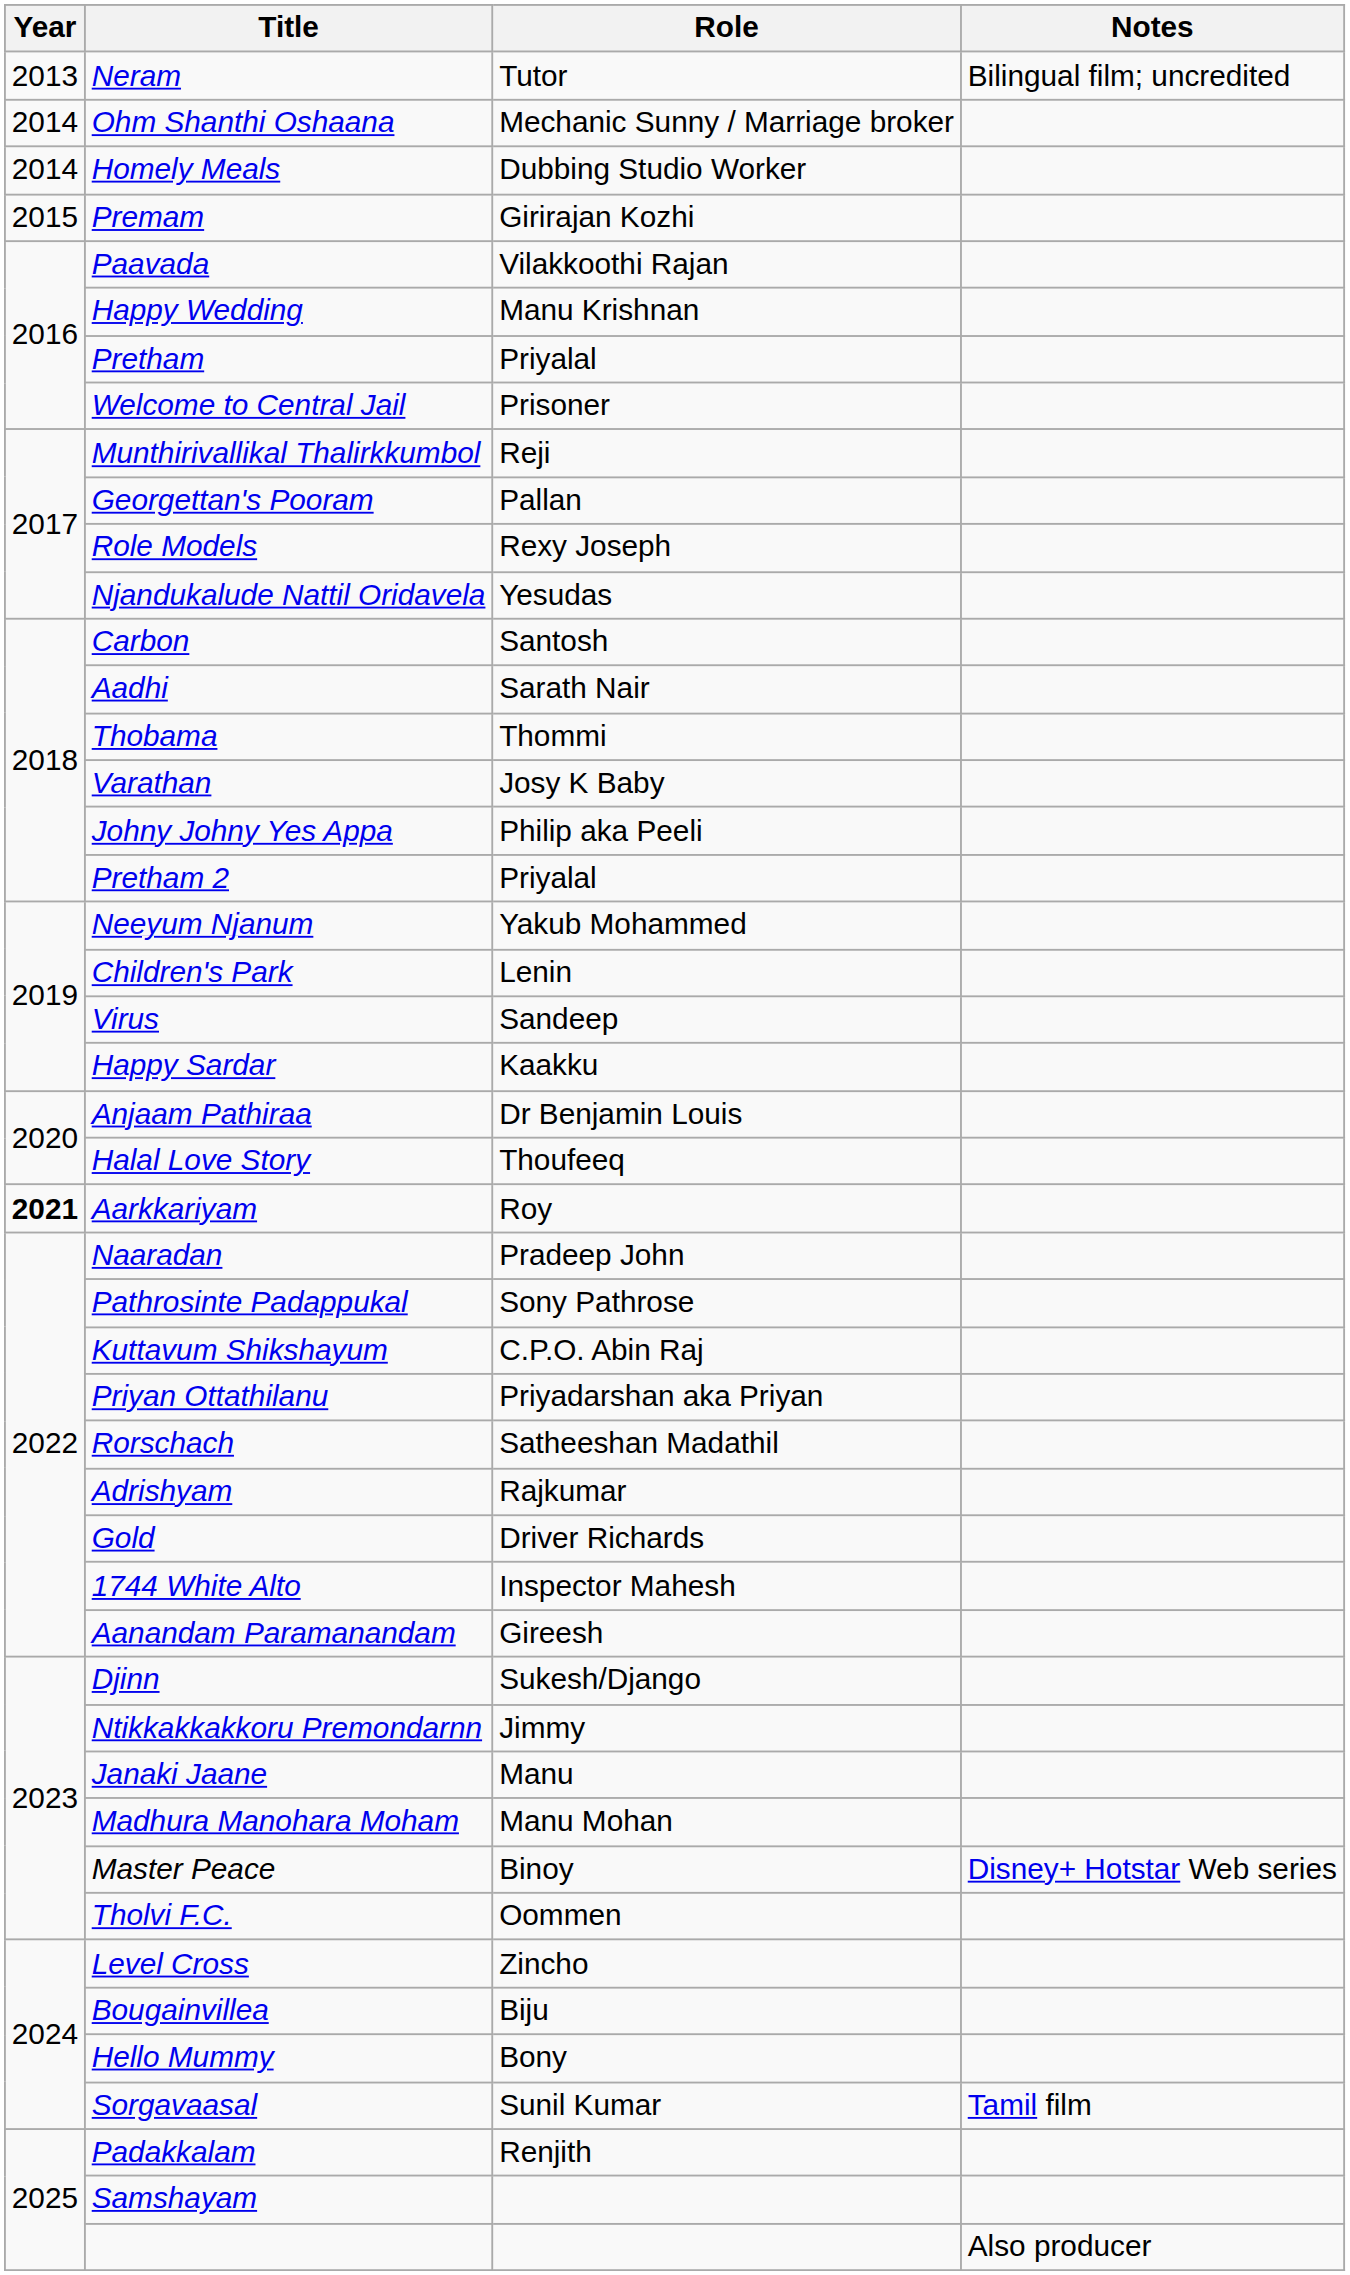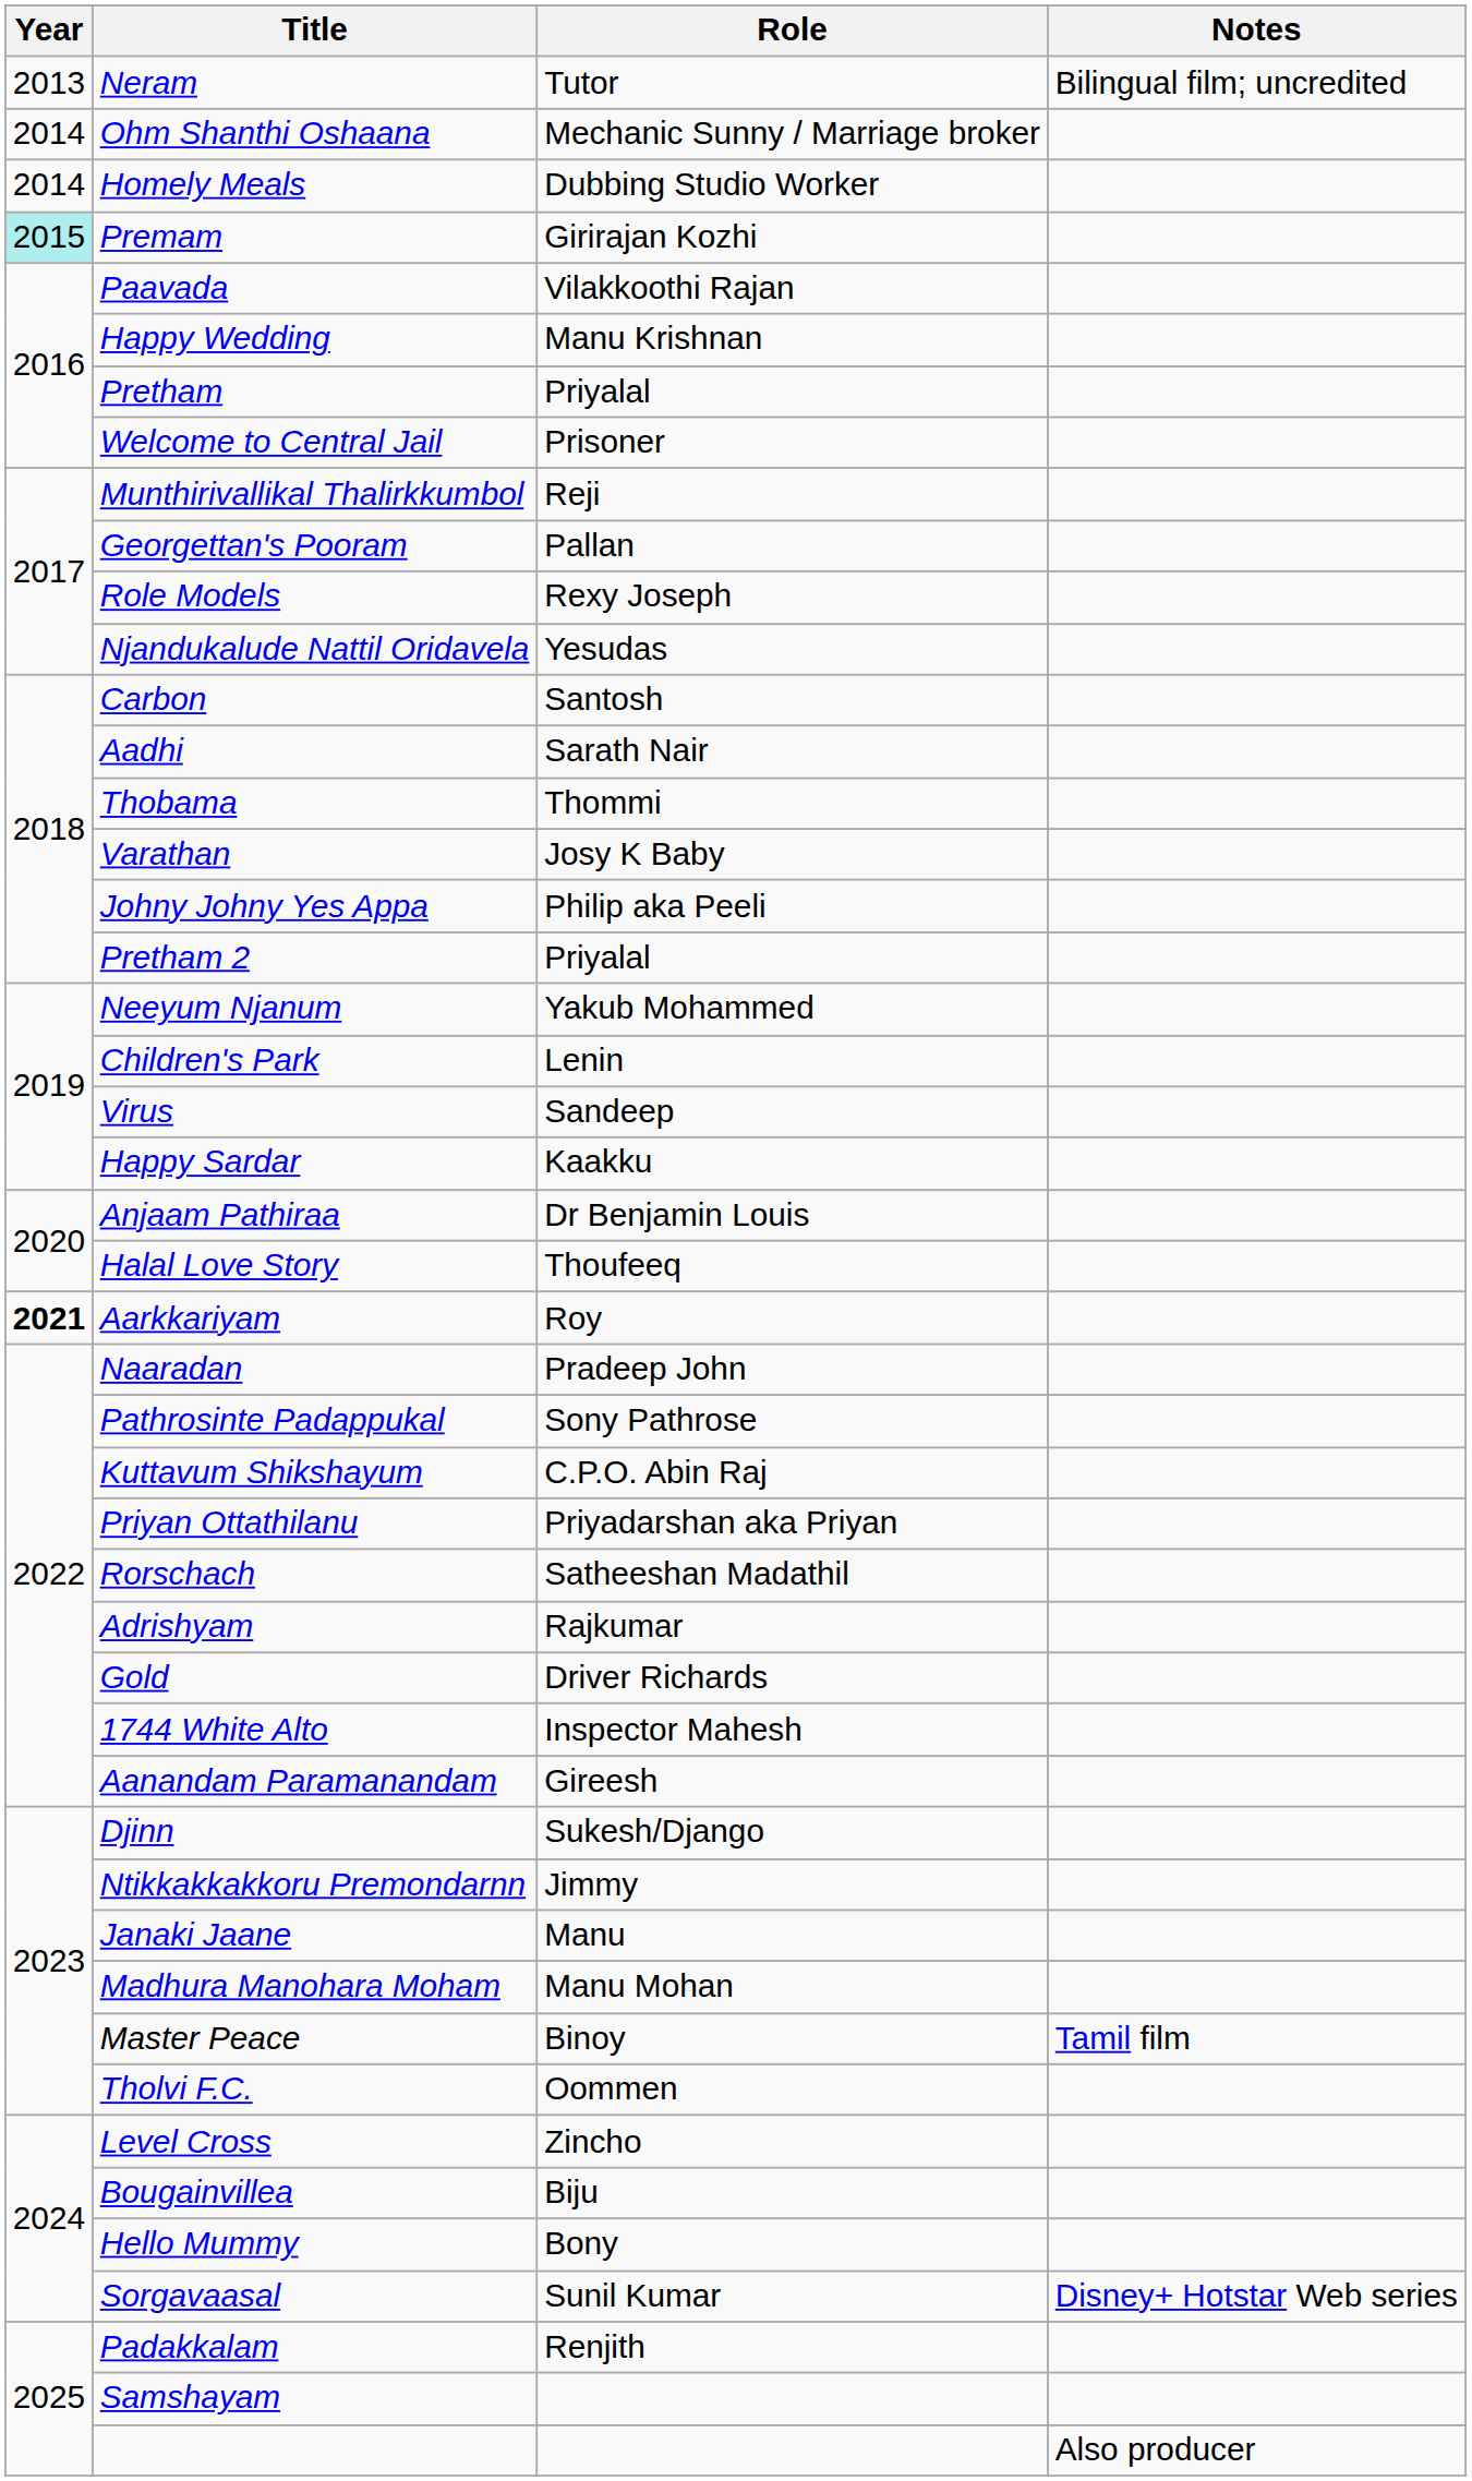Premam | Year: no background -> paleturquoise background
Master Peace | Notes: Disney+ Hotstar Web series -> Tamil film
Sorgavaasal | Notes: Tamil film -> Disney+ Hotstar Web series
